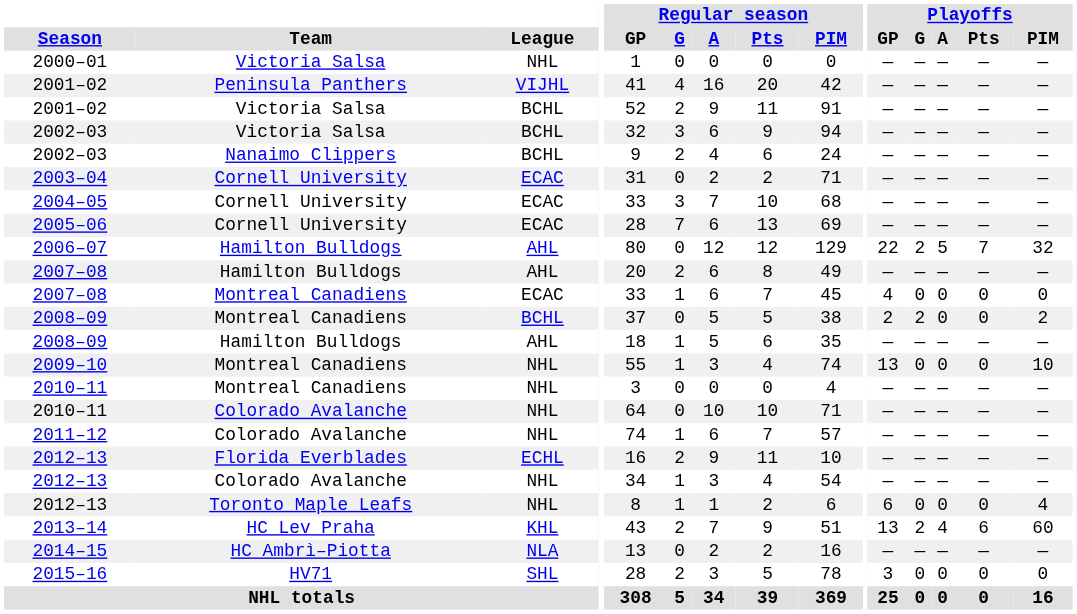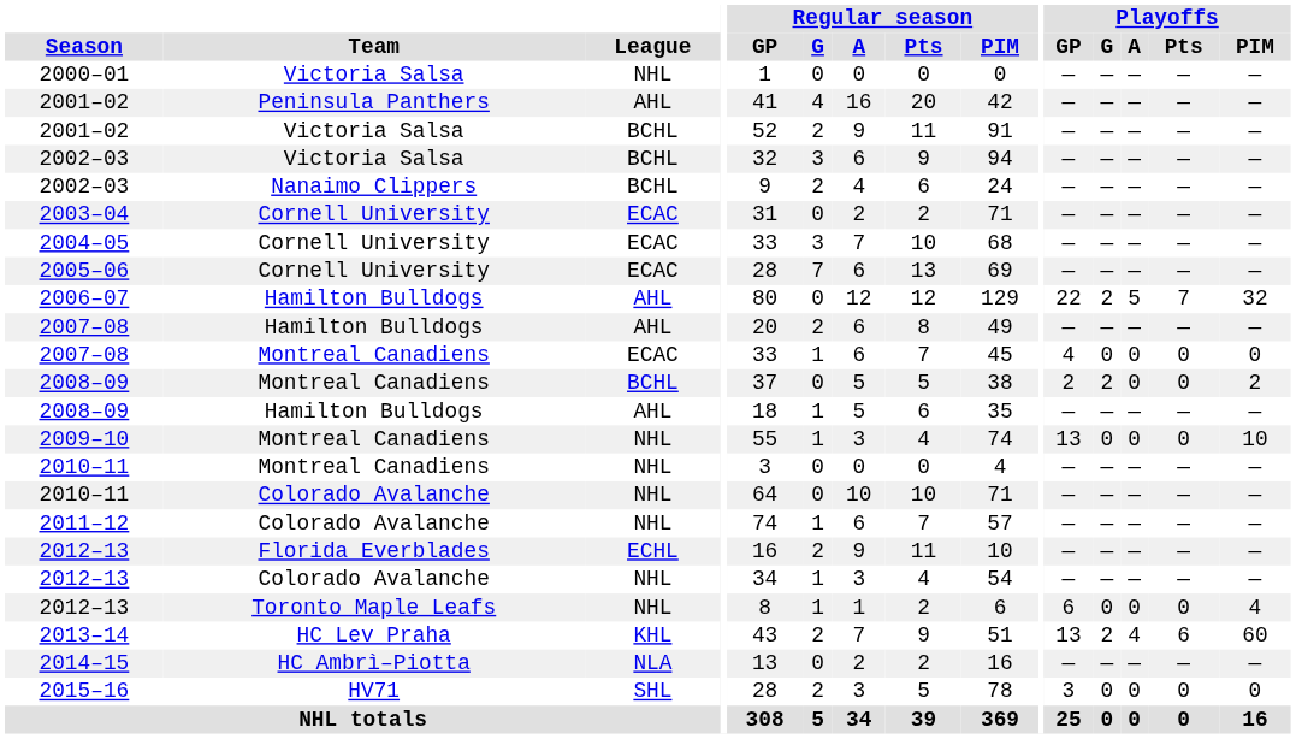2001–02 / Peninsula Panthers | League: VIJHL -> AHL
